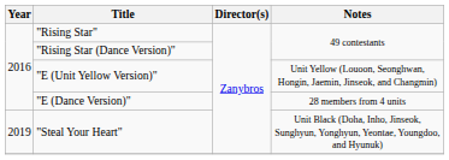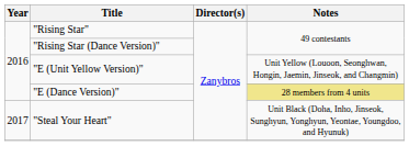"E (Dance Version)" | Notes: no background -> khaki background
"Steal Your Heart" | Year: 2019 -> 2017
